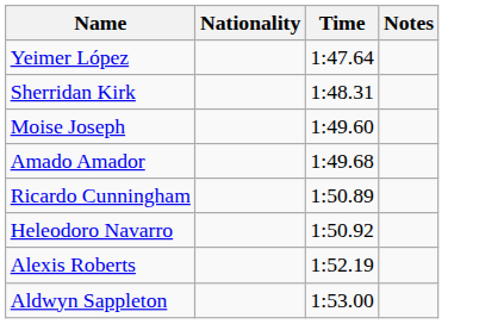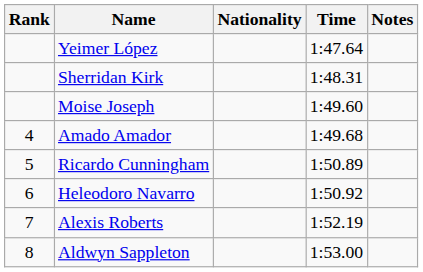+ column: Rank | 4 | 5 | 6 | 7 | 8
